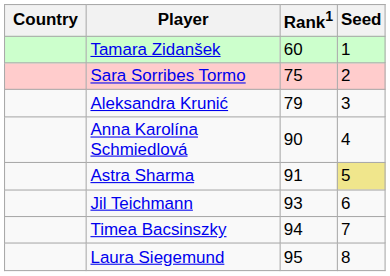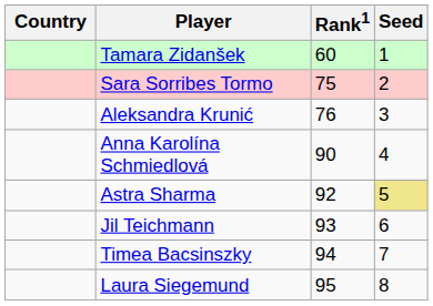Aleksandra Krunić | Rank1: 79 -> 76
Astra Sharma | Rank1: 91 -> 92
